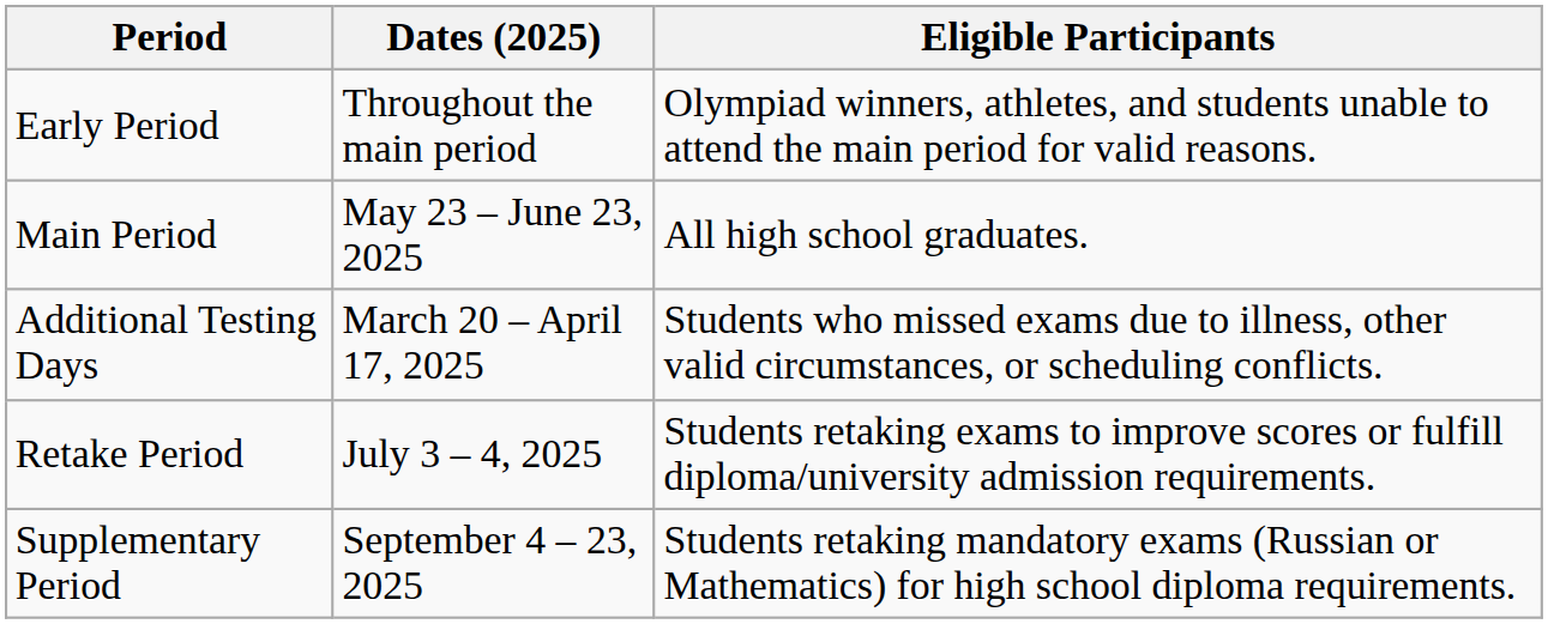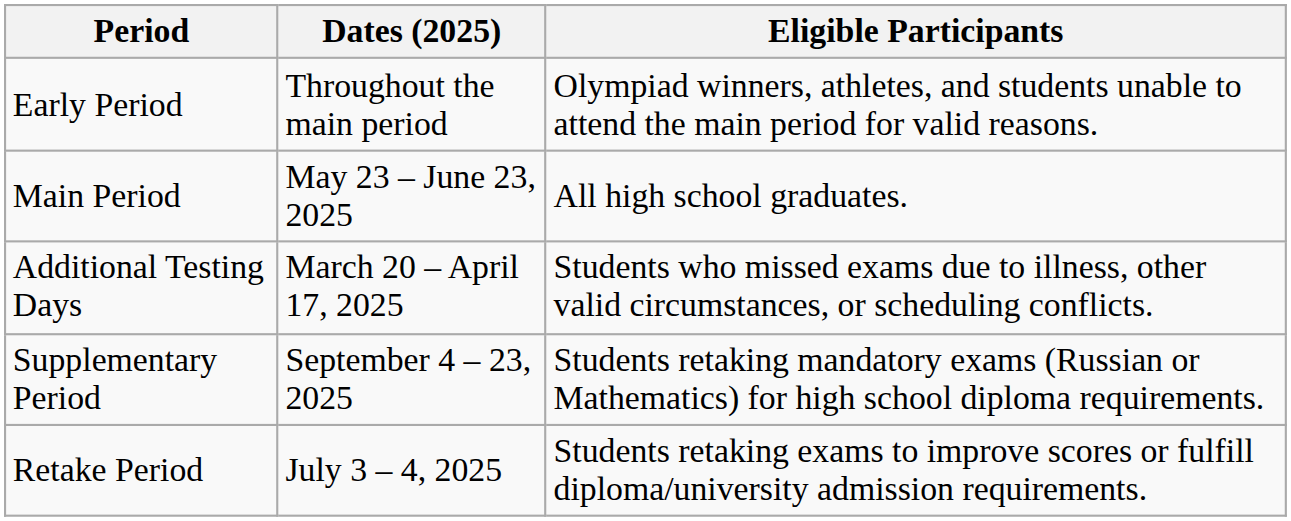rows swapped: Retake Period <-> Supplementary Period
